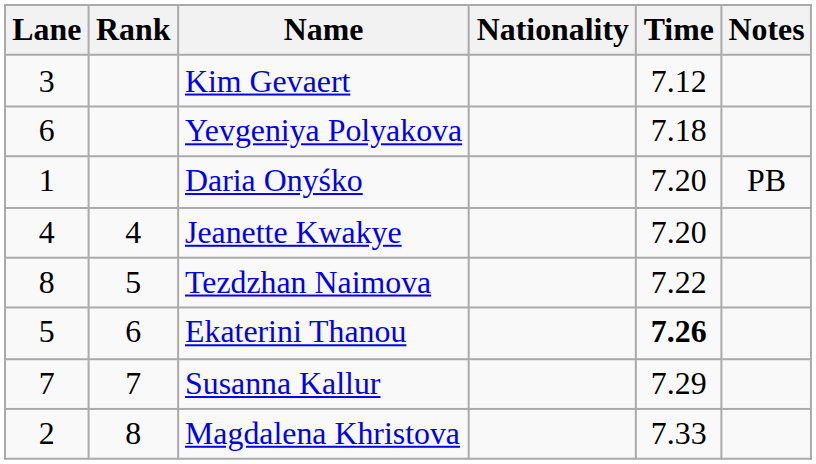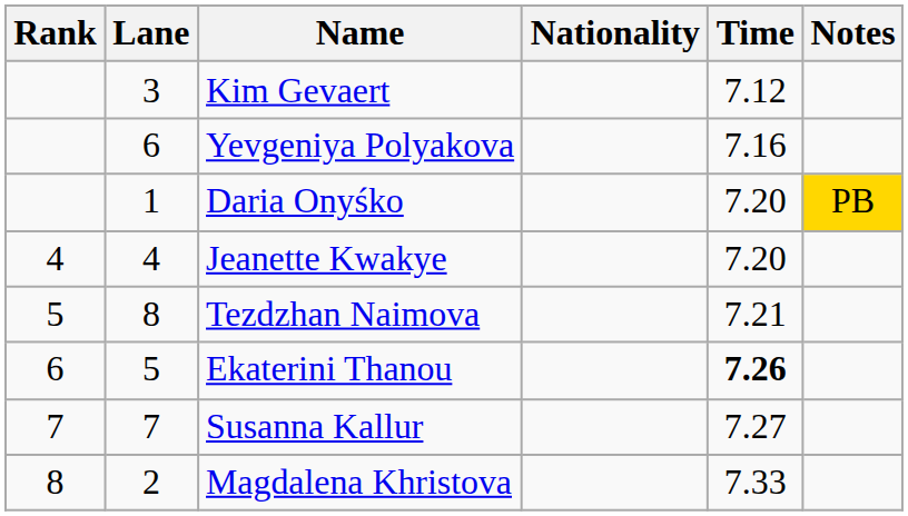columns swapped: Rank <-> Lane
Yevgeniya Polyakova | Time: 7.18 -> 7.16
Daria Onyśko | Notes: no background -> gold background
Tezdzhan Naimova | Time: 7.22 -> 7.21
Susanna Kallur | Time: 7.29 -> 7.27
